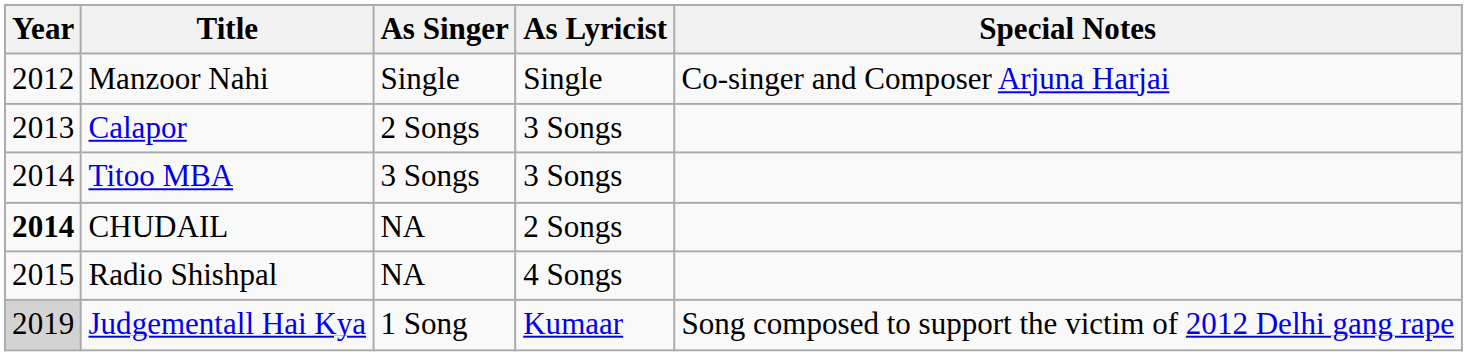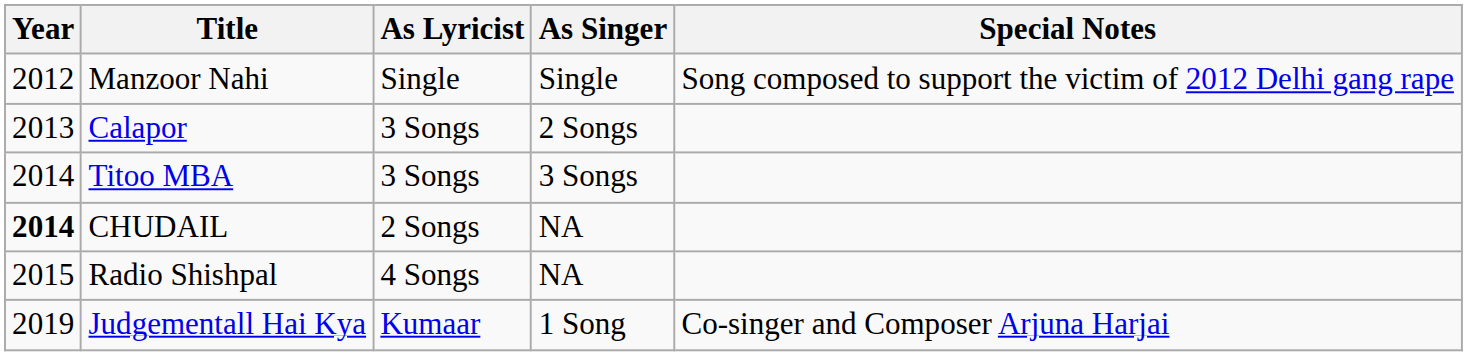columns swapped: As Lyricist <-> As Singer
Manzoor Nahi | Special Notes: Co-singer and Composer Arjuna Harjai -> Song composed to support the victim of 2012 Delhi gang rape
Judgementall Hai Kya | Year: lightgrey background -> no background
Judgementall Hai Kya | Special Notes: Song composed to support the victim of 2012 Delhi gang rape -> Co-singer and Composer Arjuna Harjai
